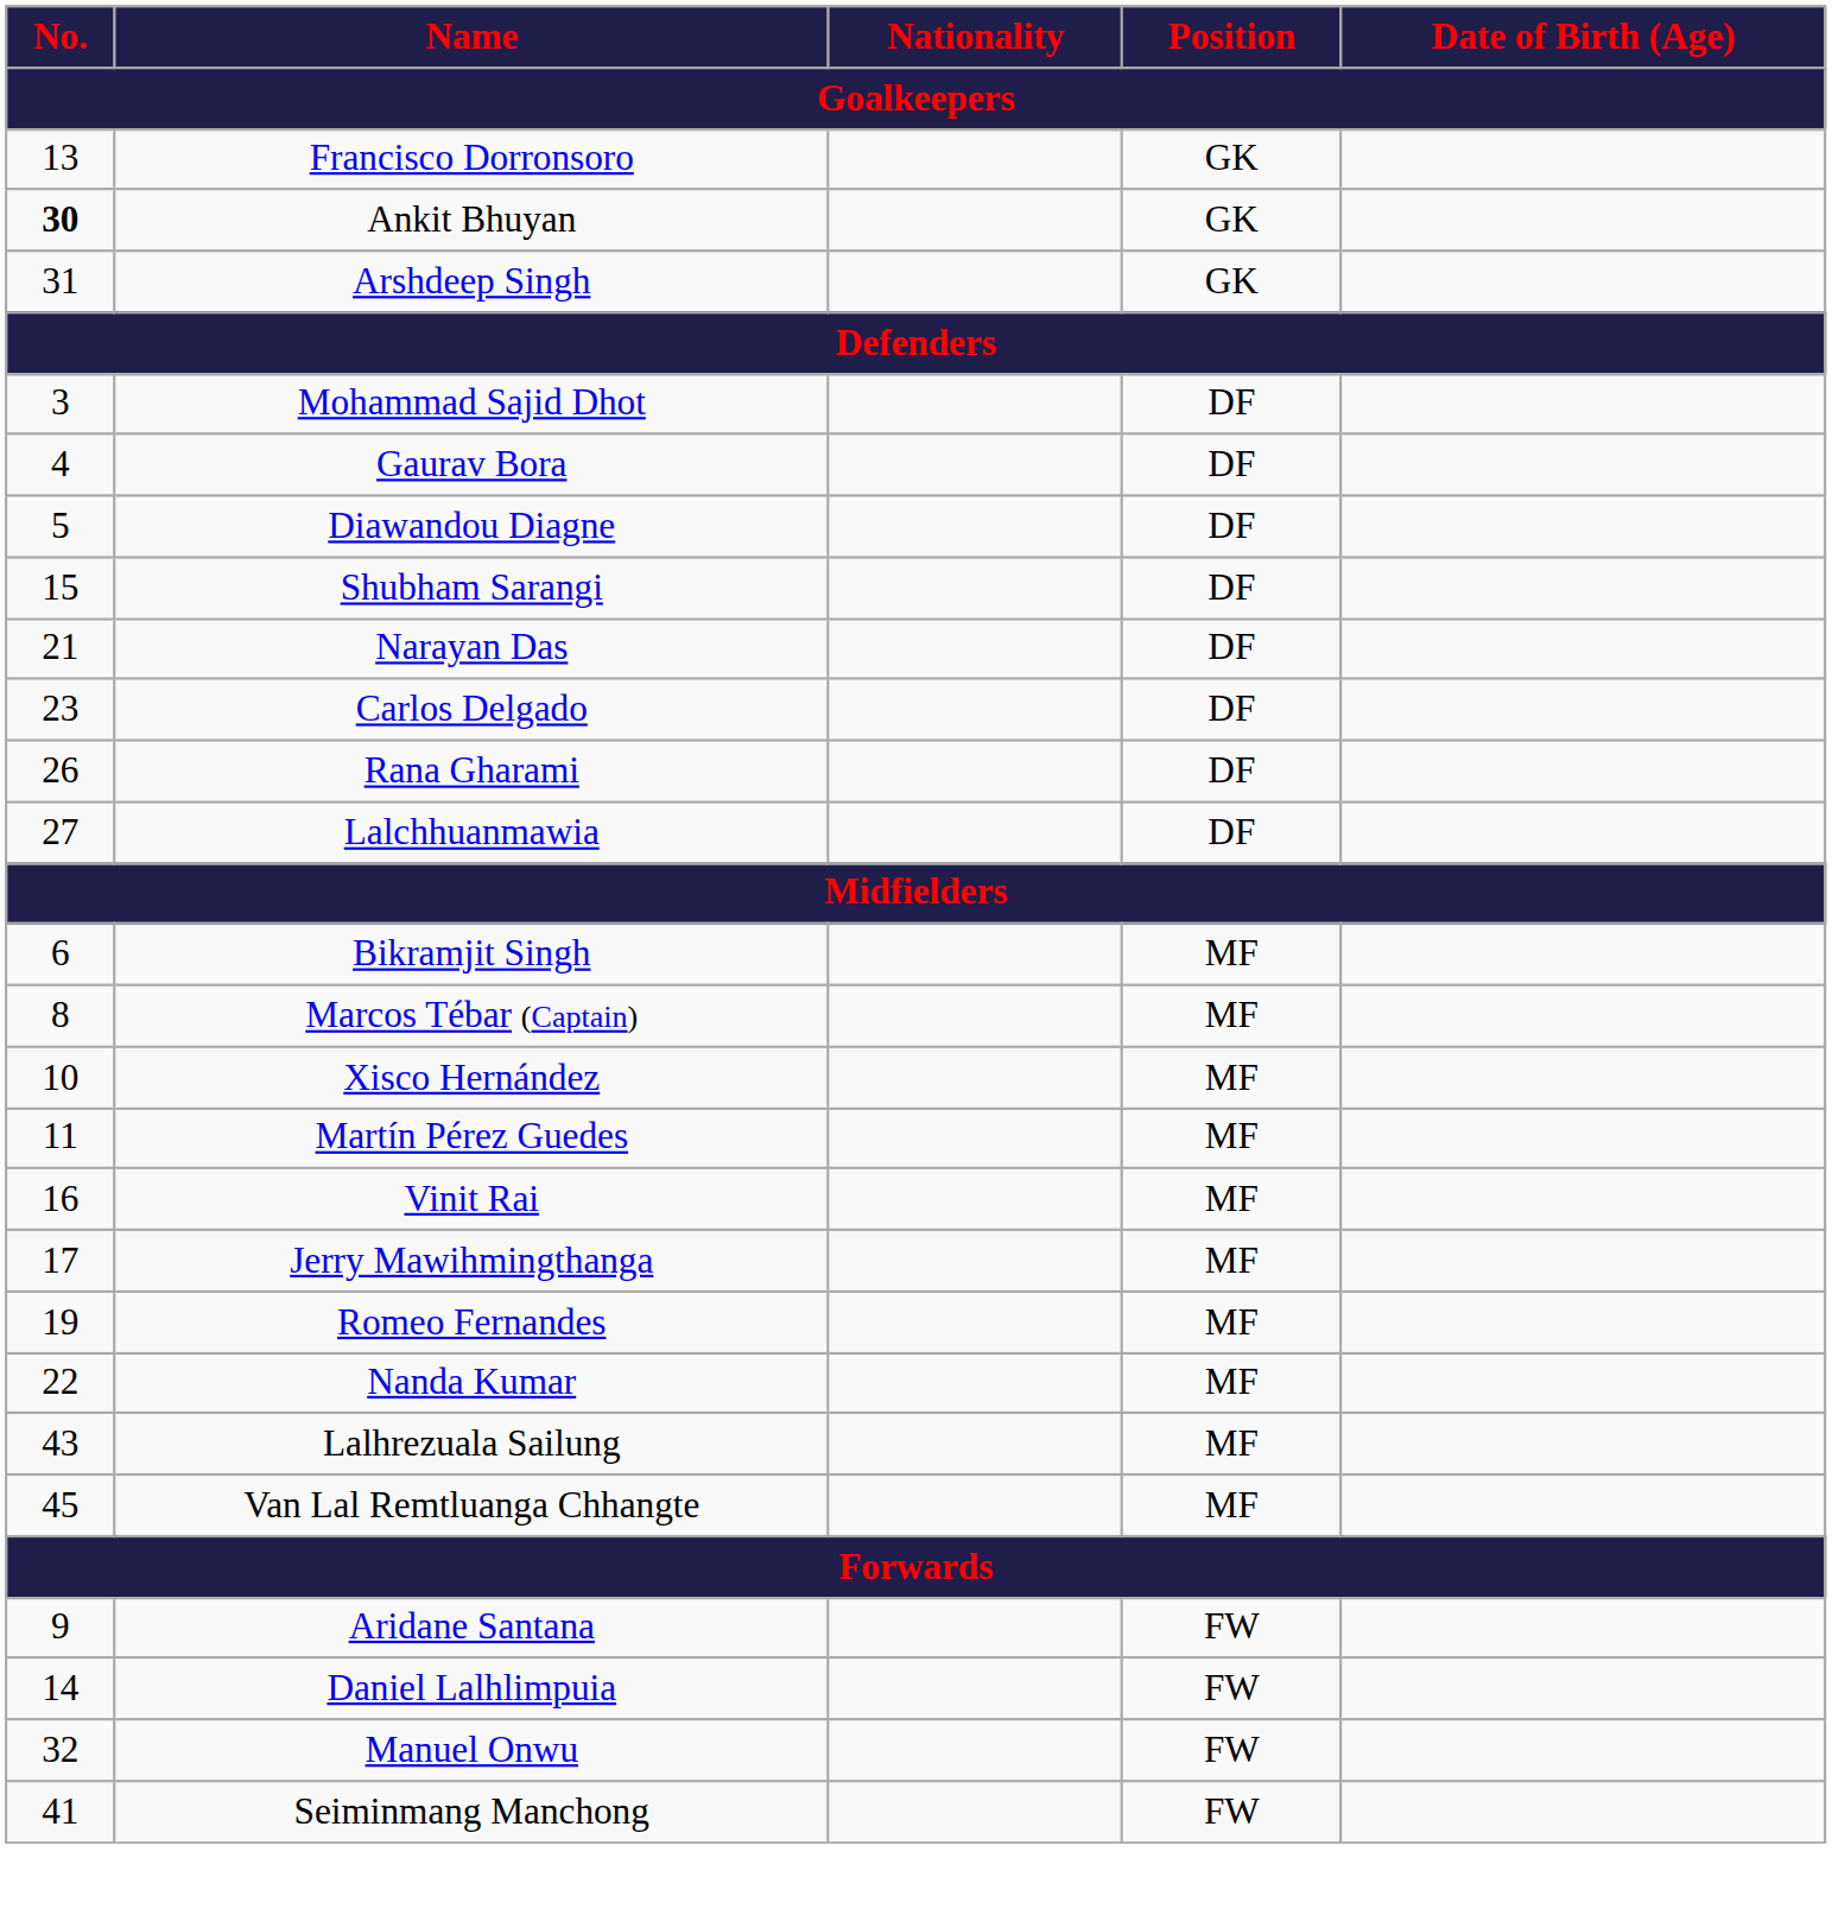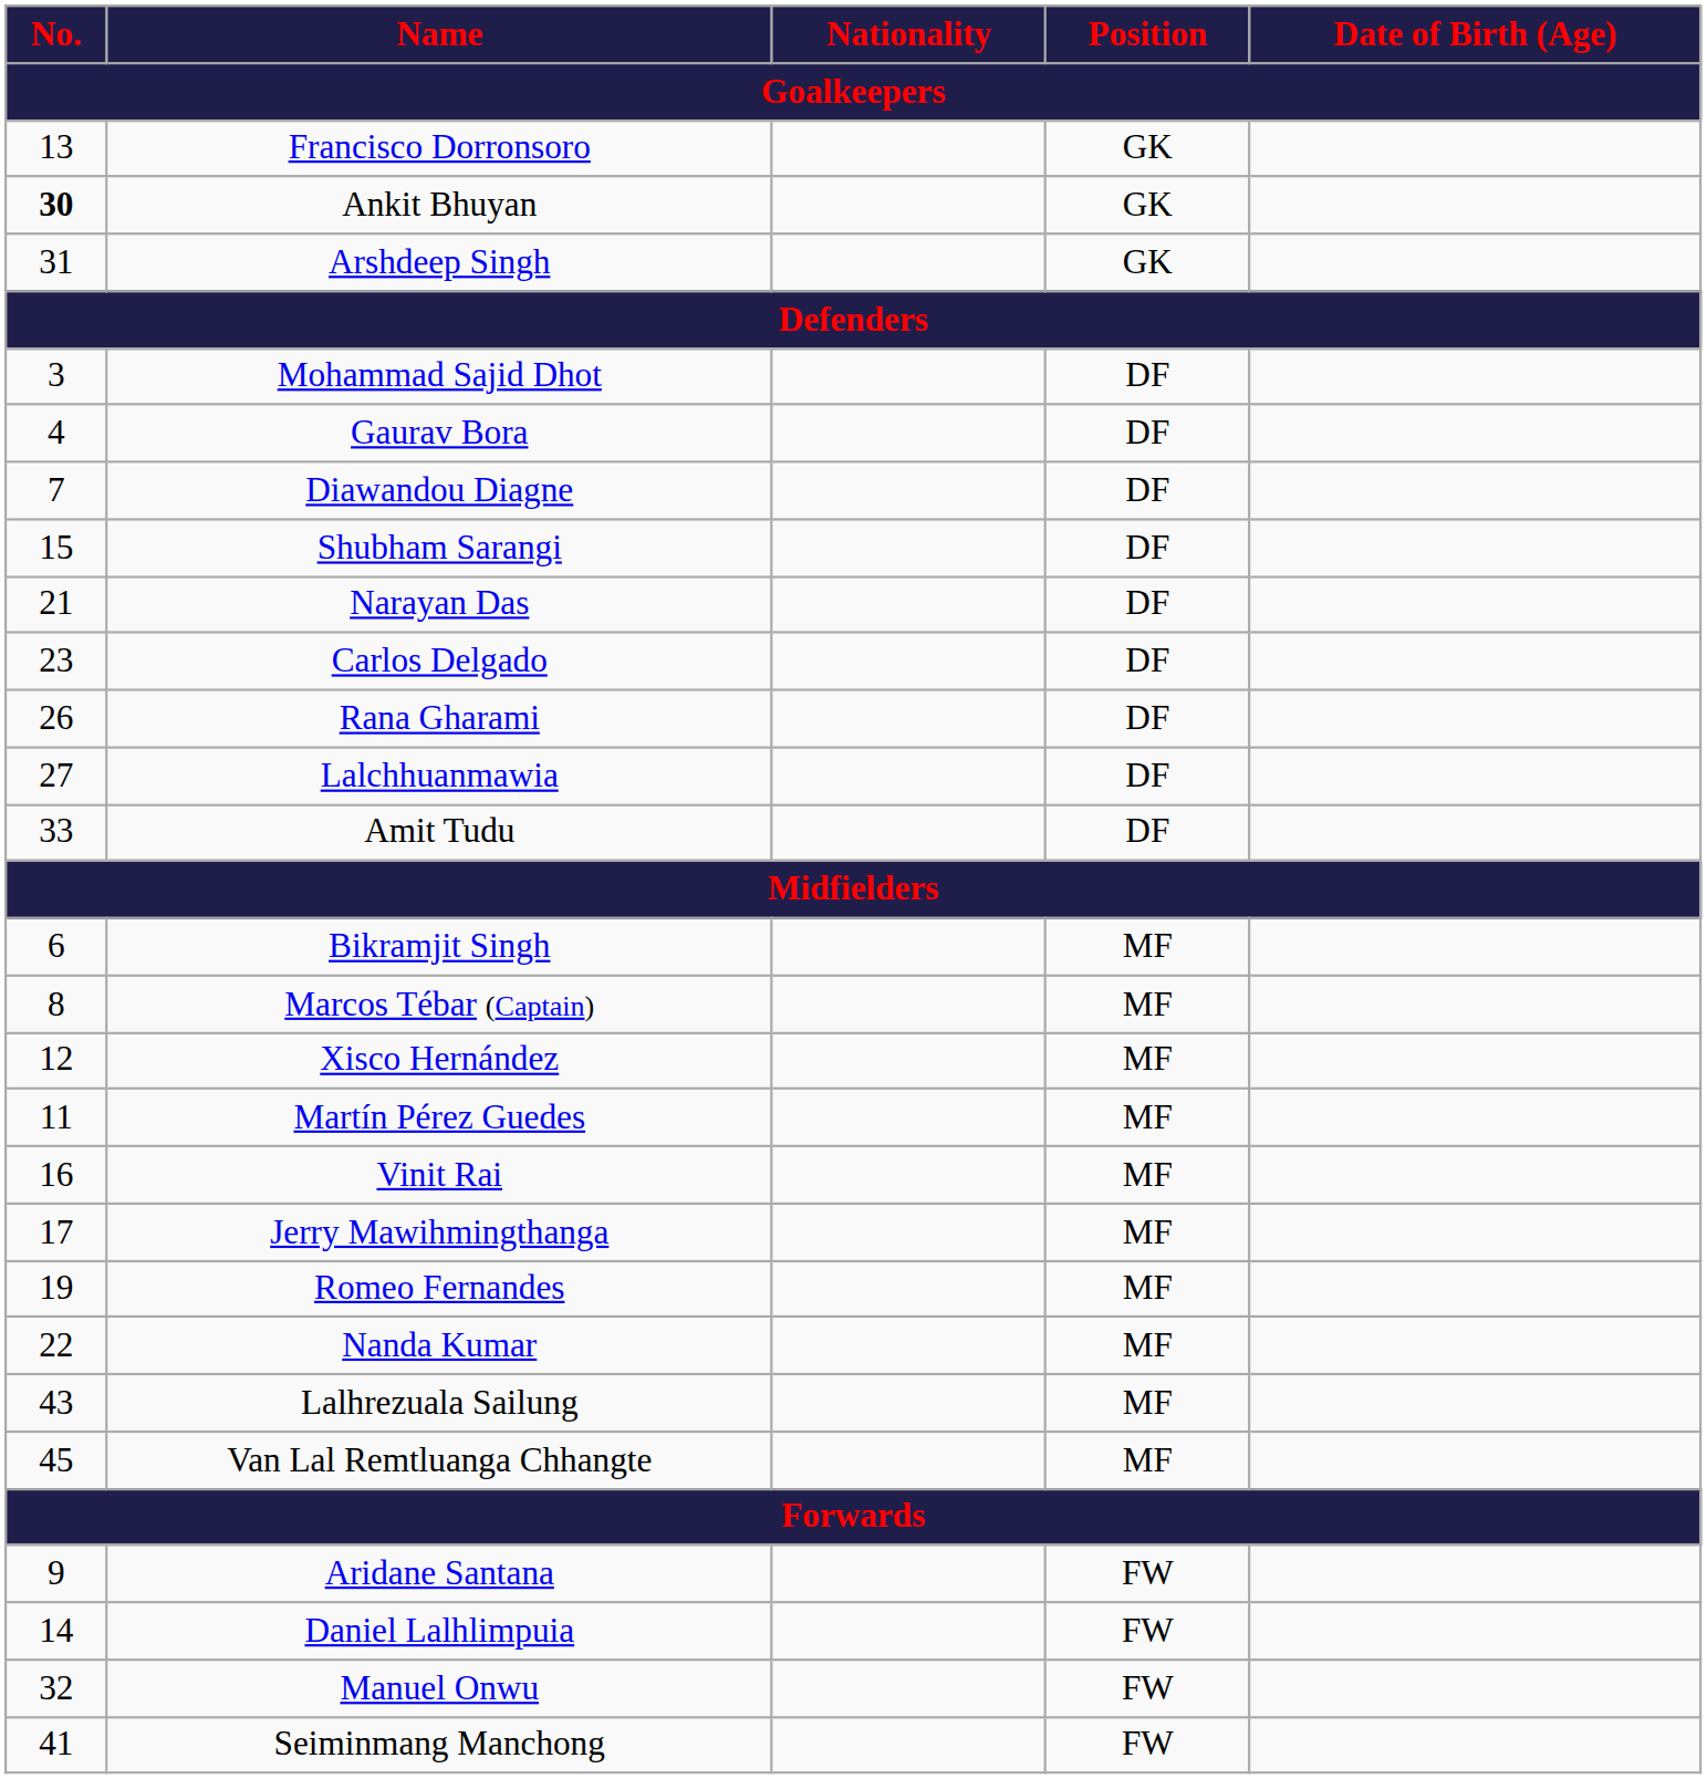Diawandou Diagne | No.: 5 -> 7
+ row: 33 | Amit Tudu | DF
Xisco Hernández | No.: 10 -> 12
